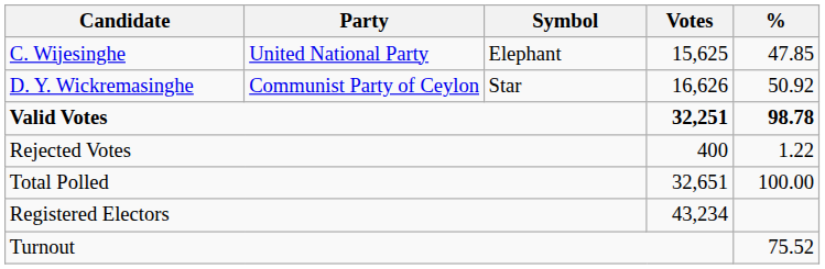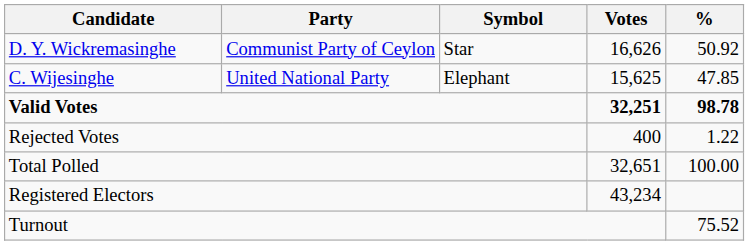rows swapped: D. Y. Wickremasinghe <-> C. Wijesinghe
